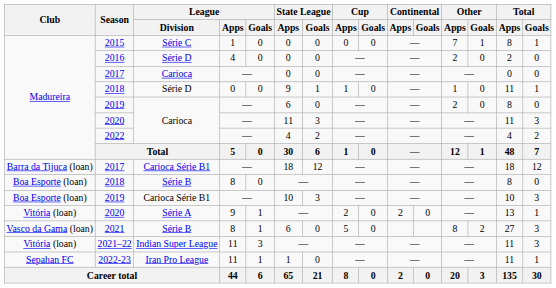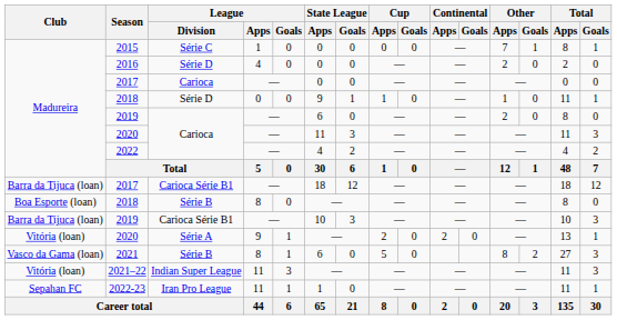2019 / Carioca Série B1 | Club: Boa Esporte (loan) -> Barra da Tijuca (loan)
